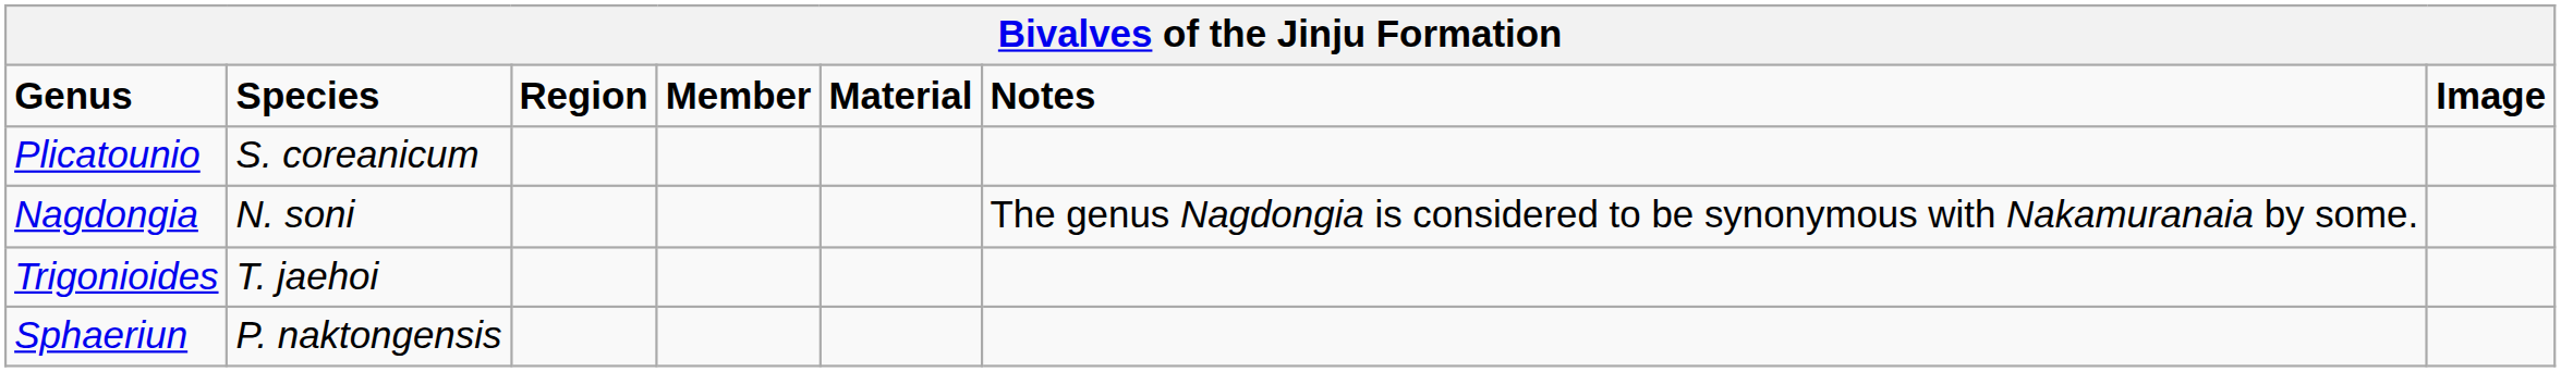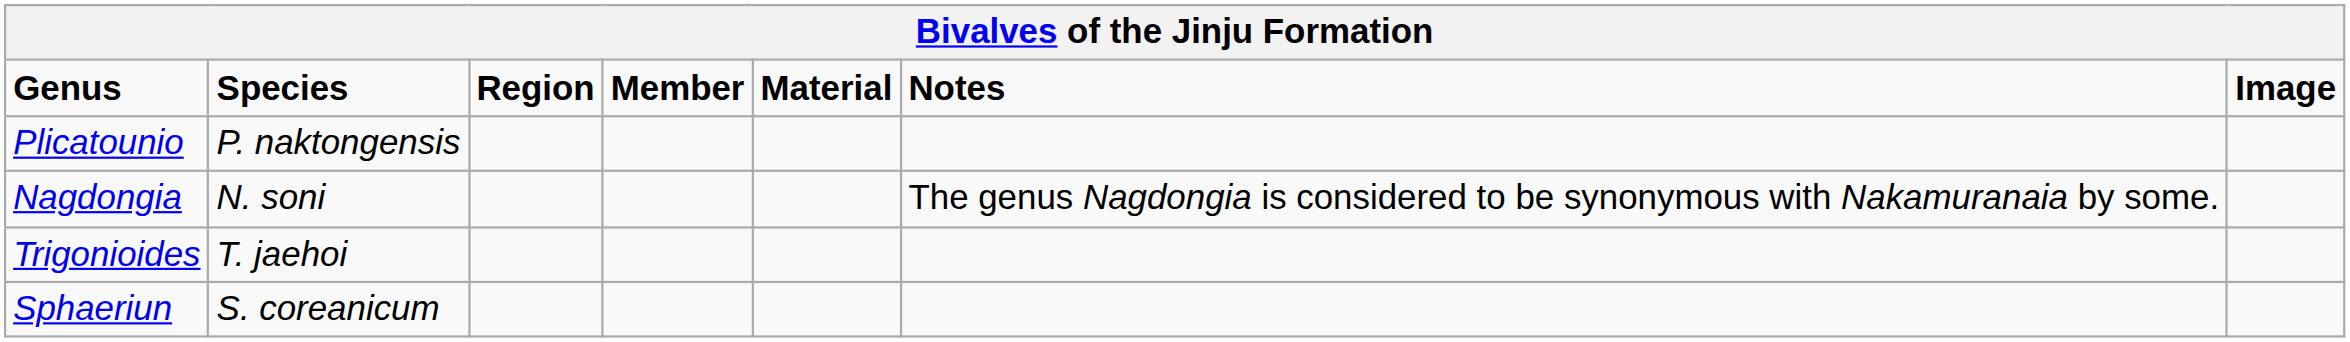Plicatounio | Species: S. coreanicum -> P. naktongensis
Sphaeriun | Species: P. naktongensis -> S. coreanicum
